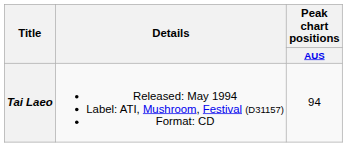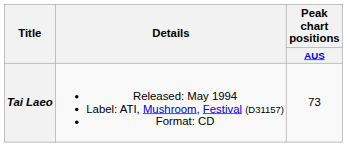Tai Laeo | Peak chart positions / AUS: 94 -> 73
